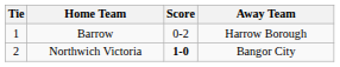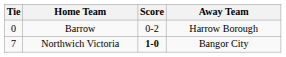Barrow | Tie: 1 -> 0
Northwich Victoria | Tie: 2 -> 7
